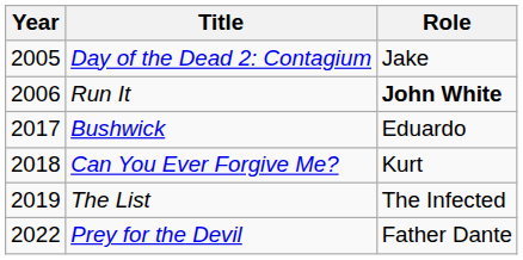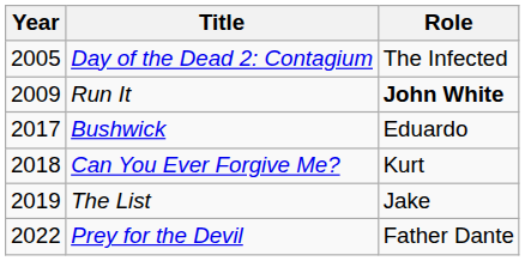Day of the Dead 2: Contagium | Role: Jake -> The Infected
Run It | Year: 2006 -> 2009
The List | Role: The Infected -> Jake
